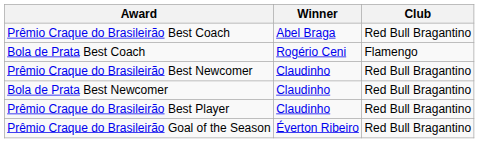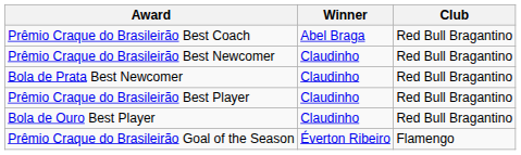- row: Bola de Prata Best Coach | Rogério Ceni | Flamengo
+ row: Bola de Ouro Best Player | Claudinho | Red Bull Bragantino
Prêmio Craque do Brasileirão Goal of the Season | Club: Red Bull Bragantino -> Flamengo
